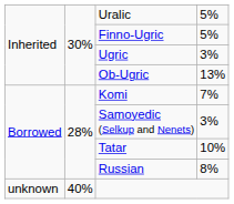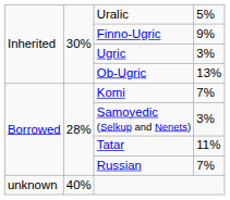Finno-Ugric | column 4: 5% -> 9%
Tatar | column 4: 10% -> 11%
Russian | column 4: 8% -> 7%
